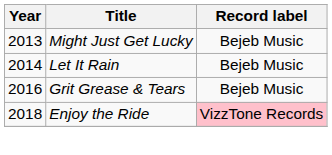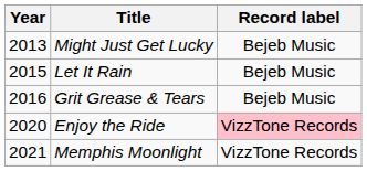Let It Rain | Year: 2014 -> 2015
Enjoy the Ride | Year: 2018 -> 2020
+ row: 2021 | Memphis Moonlight | VizzTone Records
